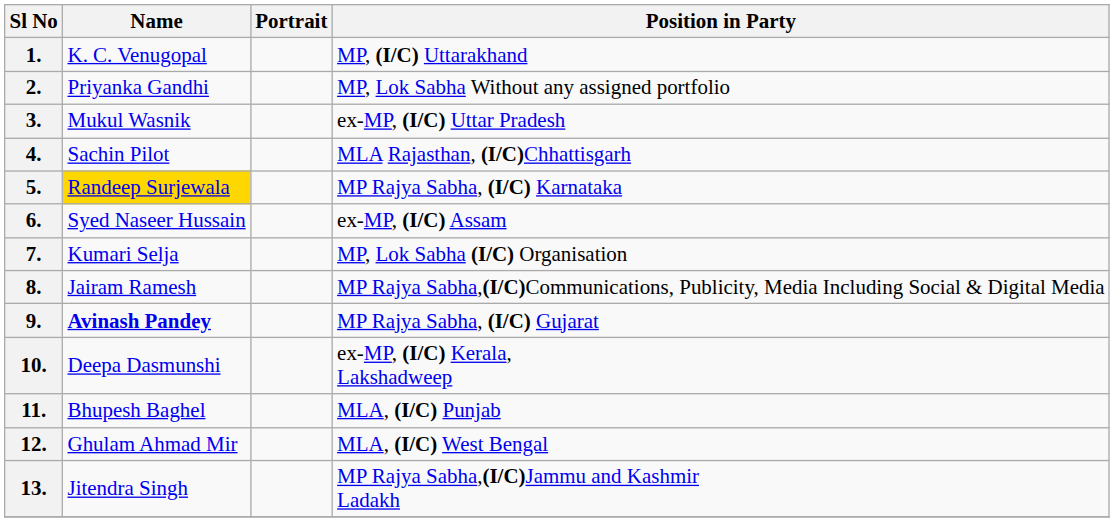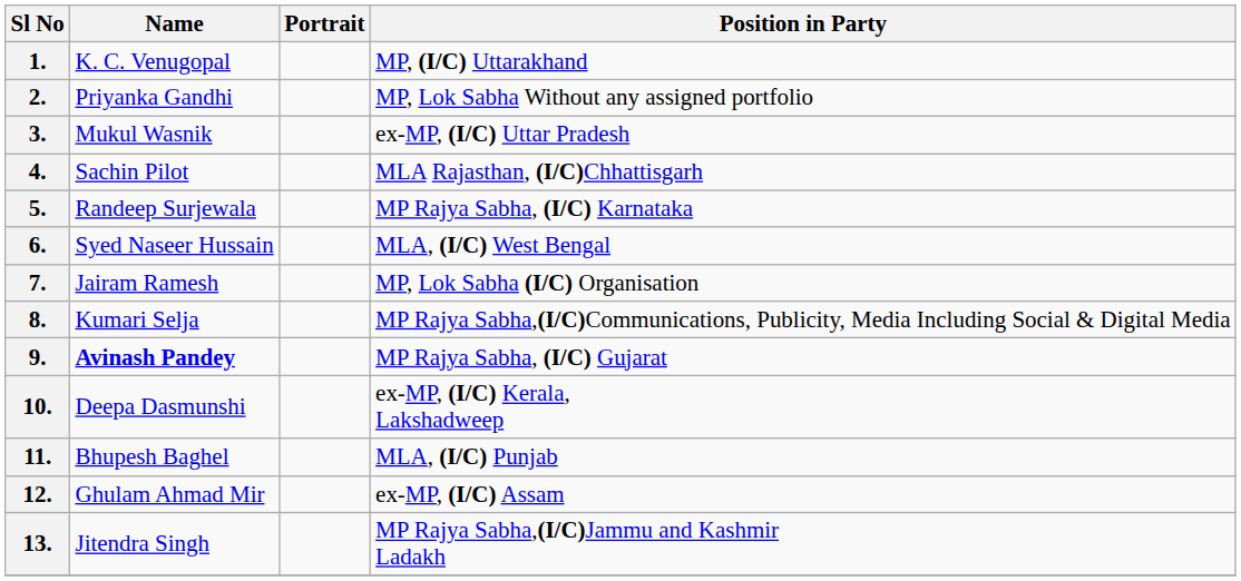5. | Name: gold background -> no background
6. | Position in Party: ex-MP, (I/C) Assam -> MLA, (I/C) West Bengal
7. | Name: Kumari Selja -> Jairam Ramesh
8. | Name: Jairam Ramesh -> Kumari Selja
12. | Position in Party: MLA, (I/C) West Bengal -> ex-MP, (I/C) Assam
